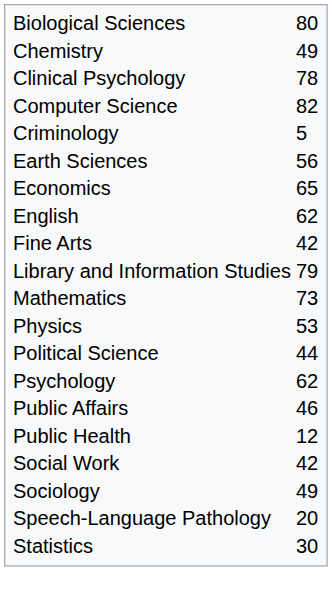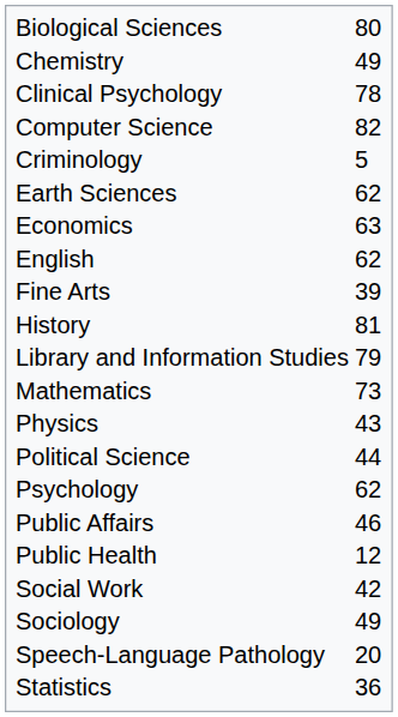Earth Sciences | column 2: 56 -> 62
Economics | column 2: 65 -> 63
Fine Arts | column 2: 42 -> 39
+ row: History | 81
Physics | column 2: 53 -> 43
Statistics | column 2: 30 -> 36
